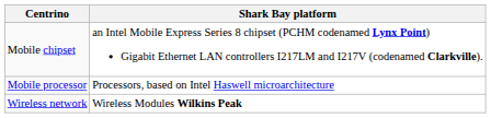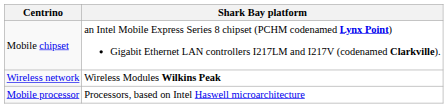rows swapped: Mobile processor <-> Wireless network
